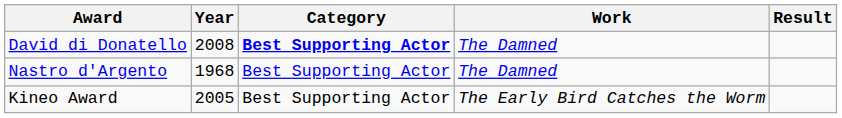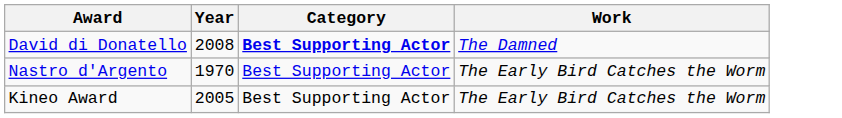- column: Result
Nastro d'Argento | Year: 1968 -> 1970
Nastro d'Argento | Work: The Damned -> The Early Bird Catches the Worm
